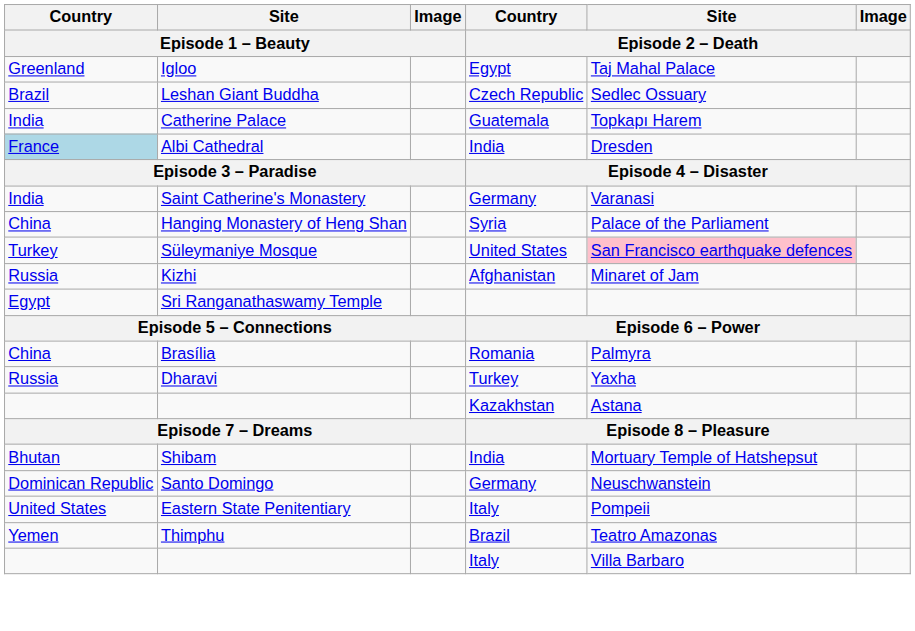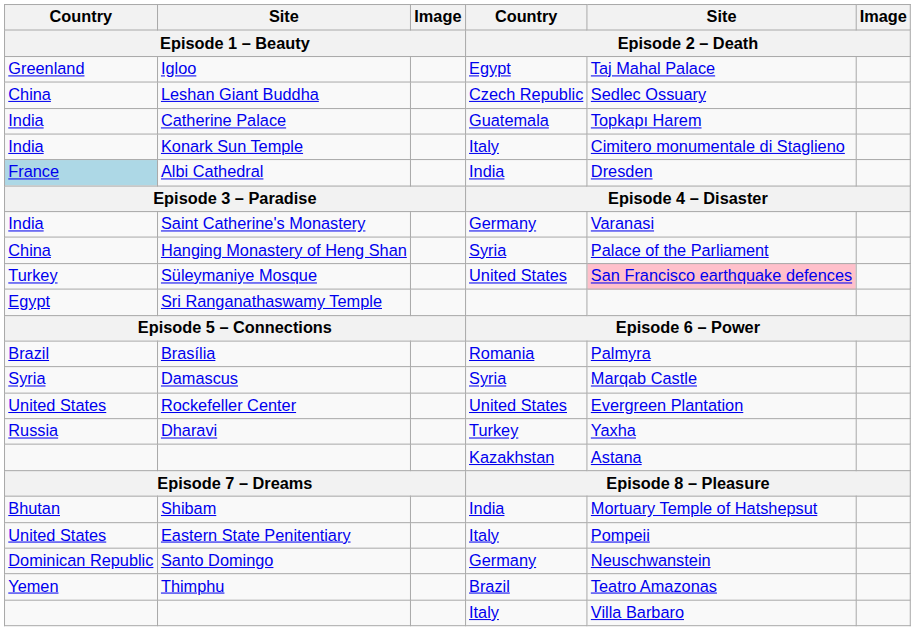Leshan Giant Buddha | Country / Episode 1 – Beauty: Brazil -> China
+ row: India | Konark Sun Temple | Italy | Cimitero monumentale di Staglieno
- row: Russia | Kizhi | Afghanistan | Minaret of Jam
Brasília | Country / Episode 1 – Beauty: China -> Brazil
+ row: Syria | Damascus | Syria | Marqab Castle
+ row: United States | Rockefeller Center | United States | Evergreen Plantation
rows swapped: Santo Domingo <-> Eastern State Penitentiary
